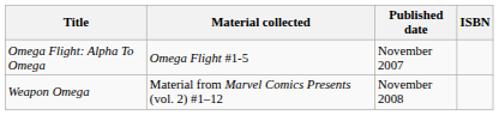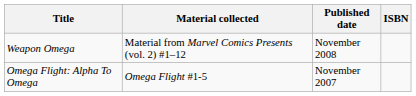rows swapped: Omega Flight: Alpha To Omega <-> Weapon Omega
